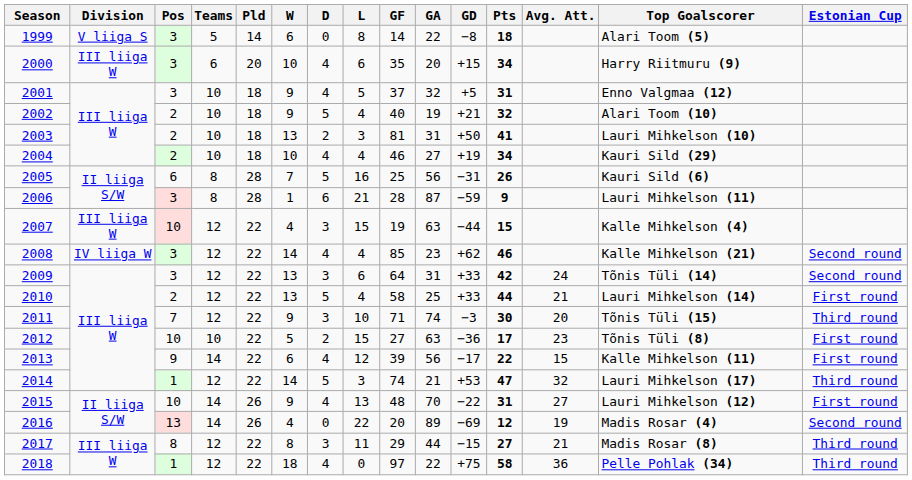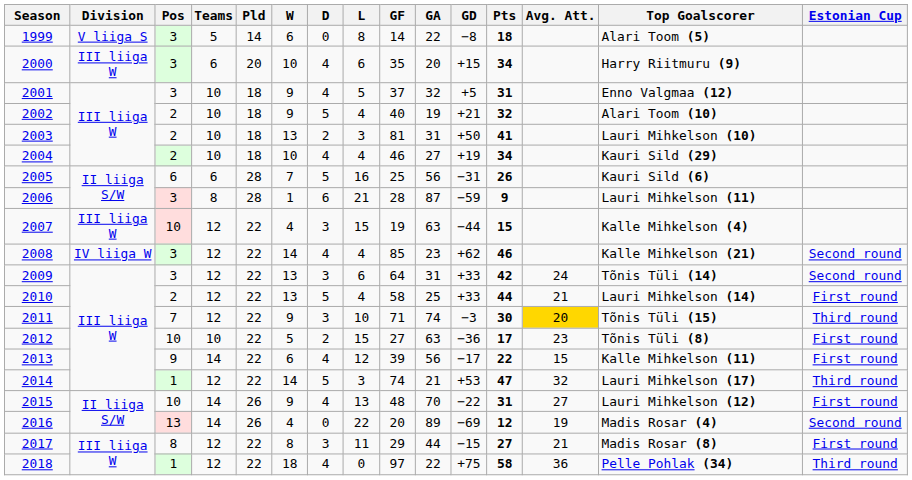2005 | Teams: 8 -> 6
2011 | Avg. Att.: no background -> gold background
2017 | Estonian Cup: Third round -> First round
